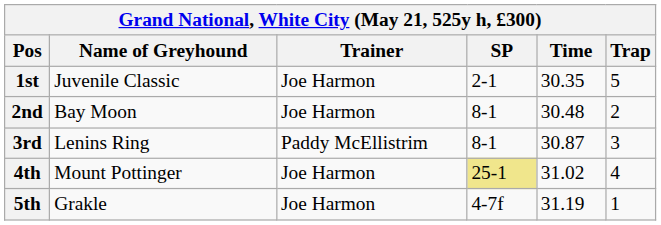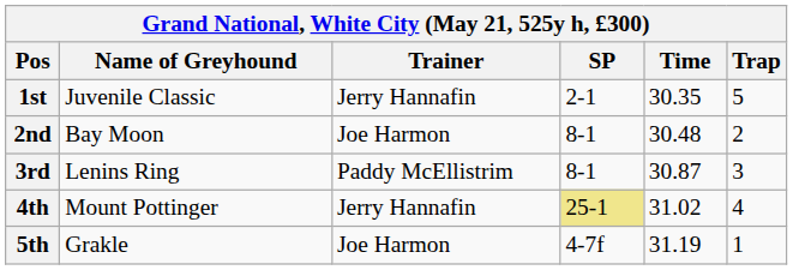1st | Trainer: Joe Harmon -> Jerry Hannafin
4th | Trainer: Joe Harmon -> Jerry Hannafin
